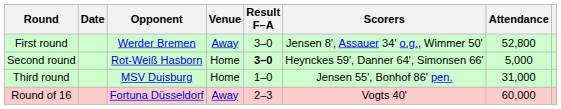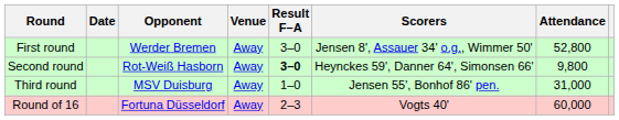Second round | Venue: Home -> Away
Second round | Attendance: 5,000 -> 9,800
Third round | Venue: Home -> Away
